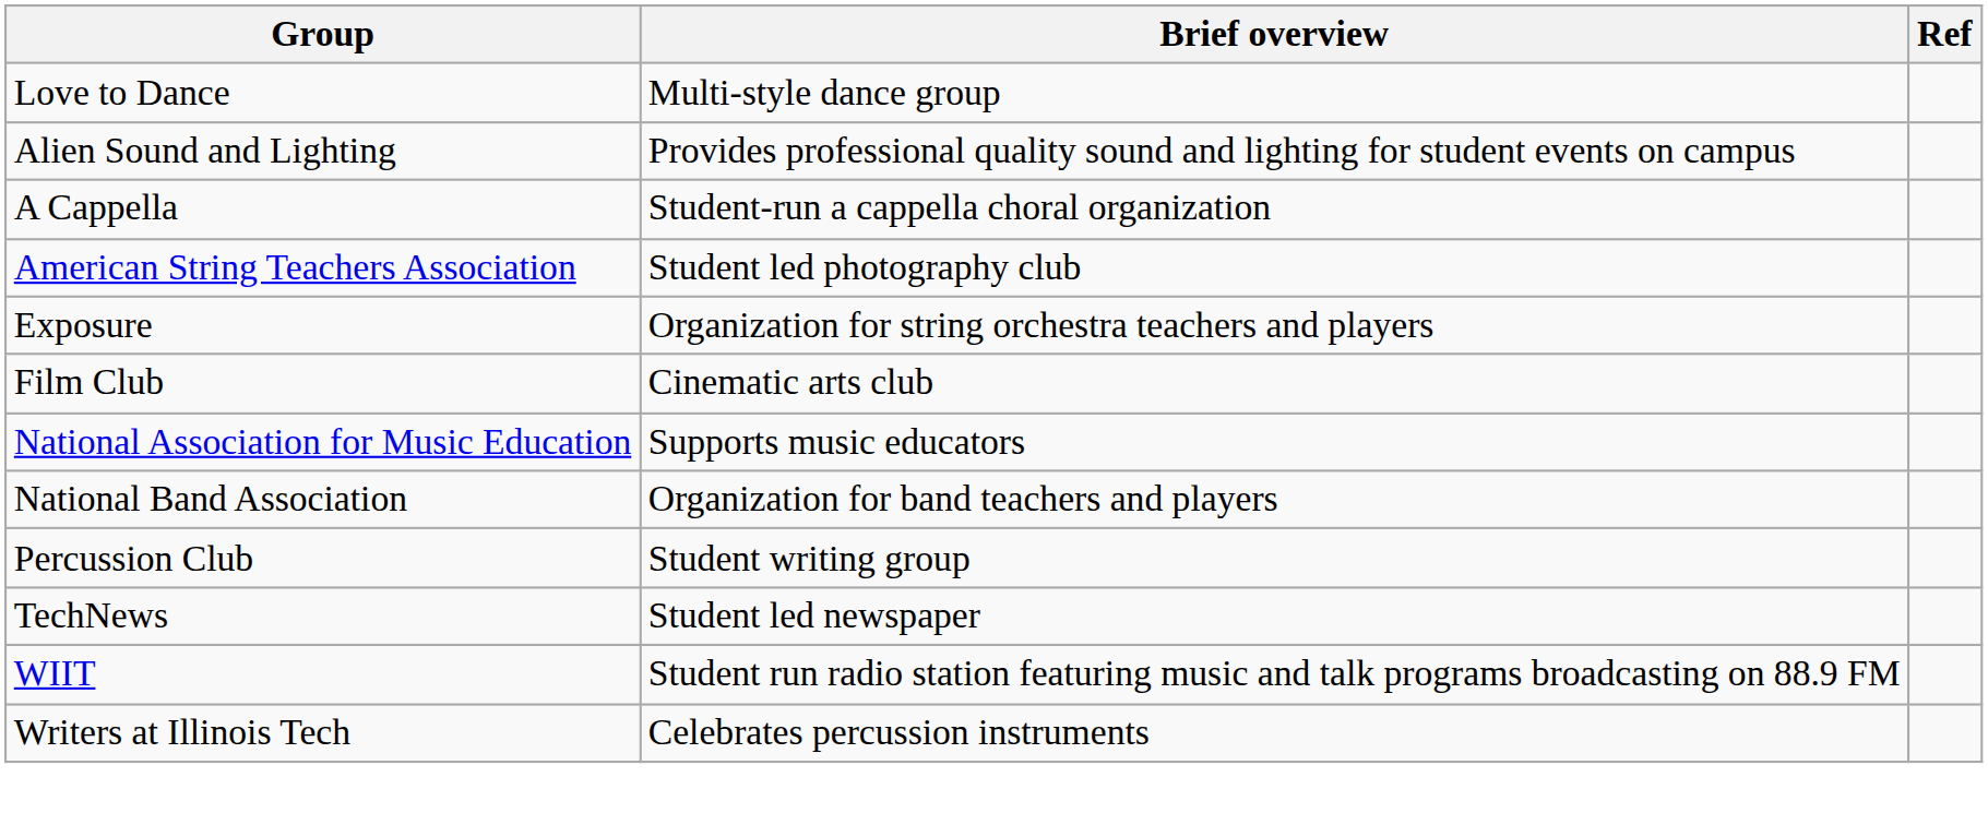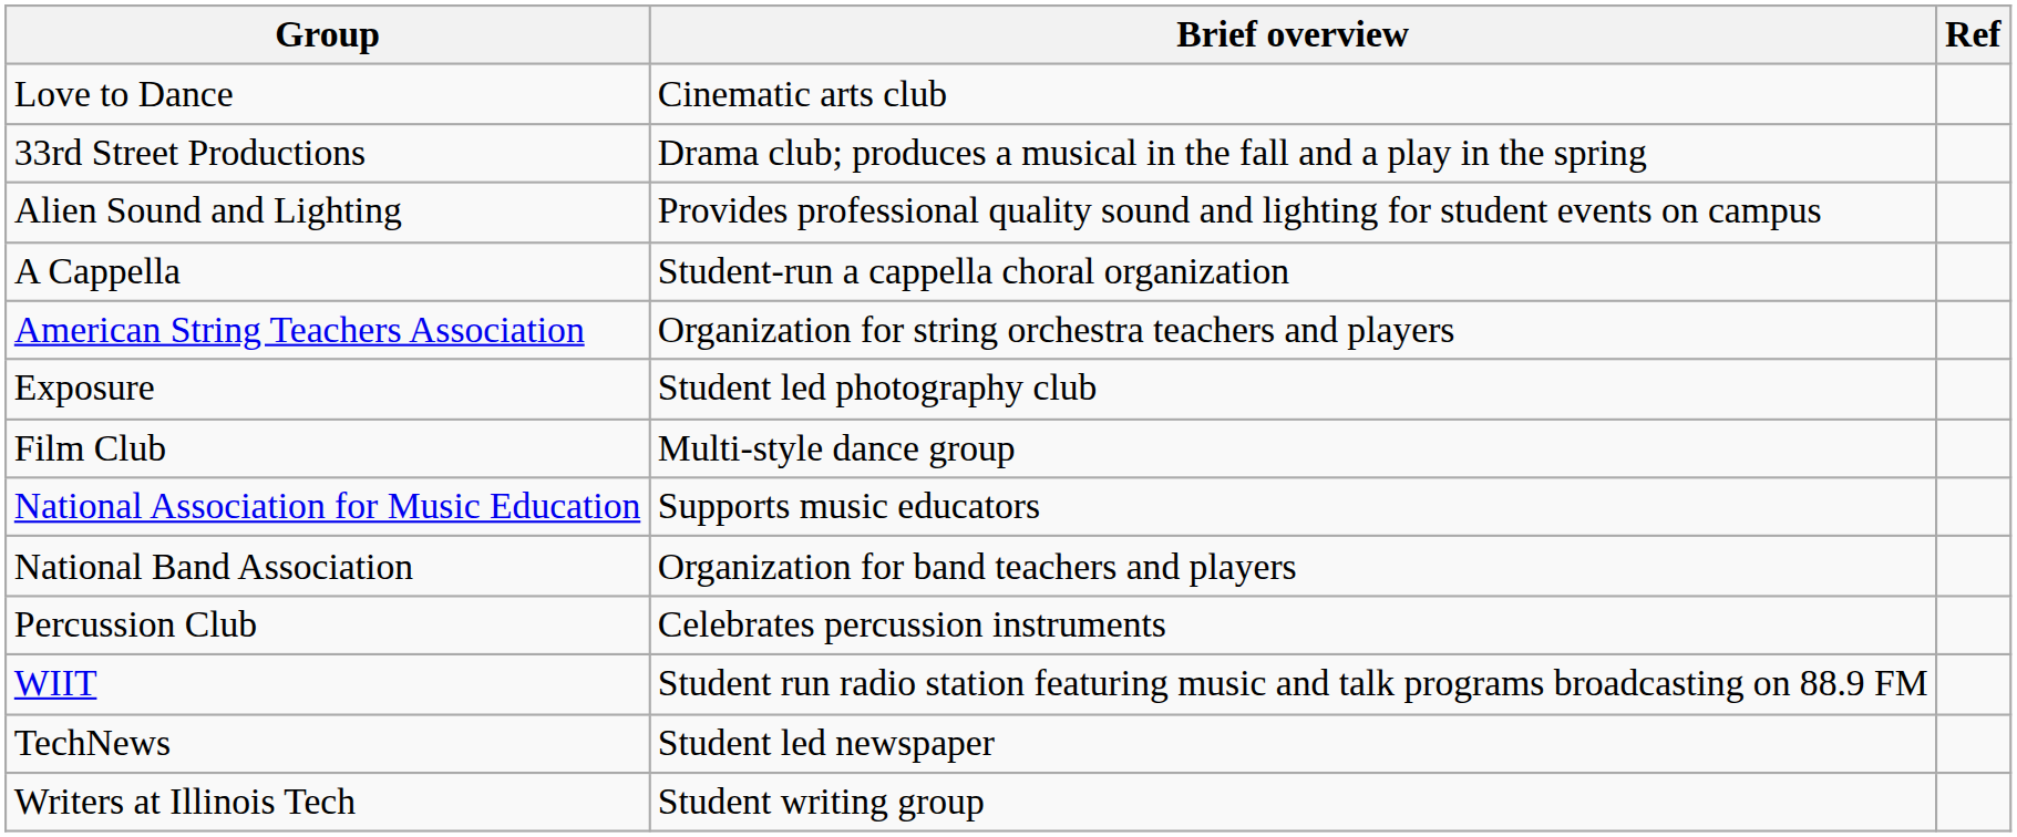Love to Dance | Brief overview: Multi-style dance group -> Cinematic arts club
+ row: 33rd Street Productions | Drama club; produces a musical in the fall and a play in the spring
American String Teachers Association | Brief overview: Student led photography club -> Organization for string orchestra teachers and players
Exposure | Brief overview: Organization for string orchestra teachers and players -> Student led photography club
Film Club | Brief overview: Cinematic arts club -> Multi-style dance group
Percussion Club | Brief overview: Student writing group -> Celebrates percussion instruments
rows swapped: TechNews <-> WIIT
Writers at Illinois Tech | Brief overview: Celebrates percussion instruments -> Student writing group
